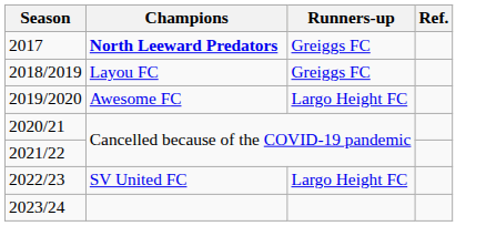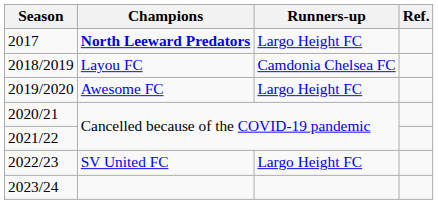2017 | Runners-up: Greiggs FC -> Largo Height FC
2018/2019 | Runners-up: Greiggs FC -> Camdonia Chelsea FC
